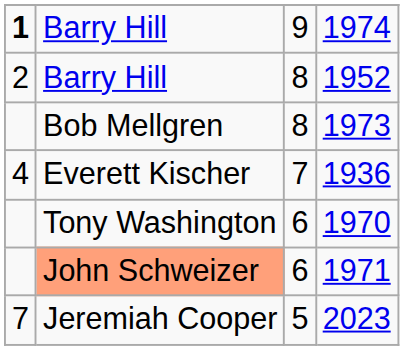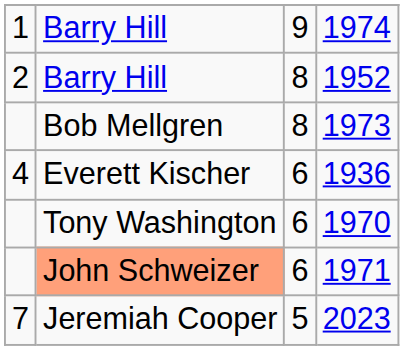1974 | column 1: bold -> normal
1936 | column 3: 7 -> 6
